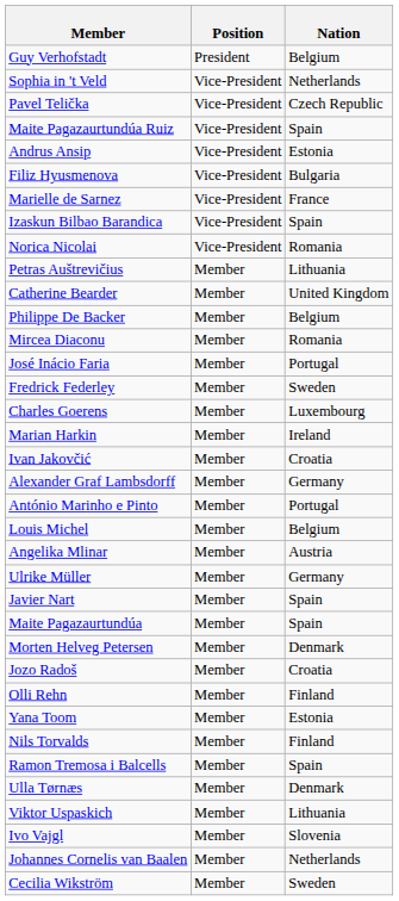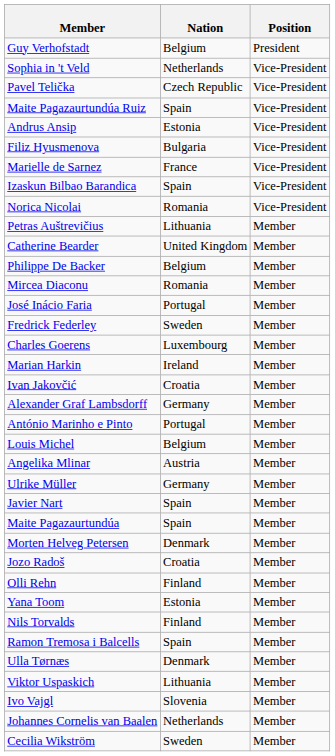columns swapped: Position <-> Nation
